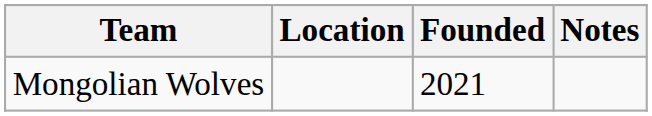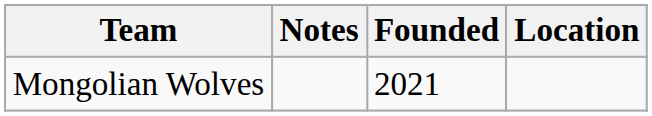columns swapped: Location <-> Notes
